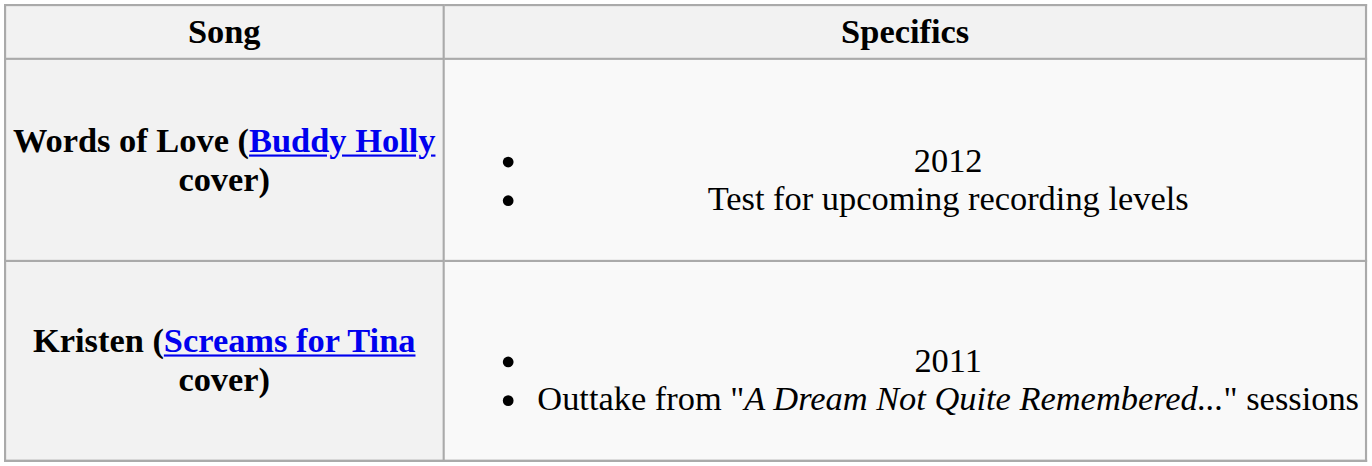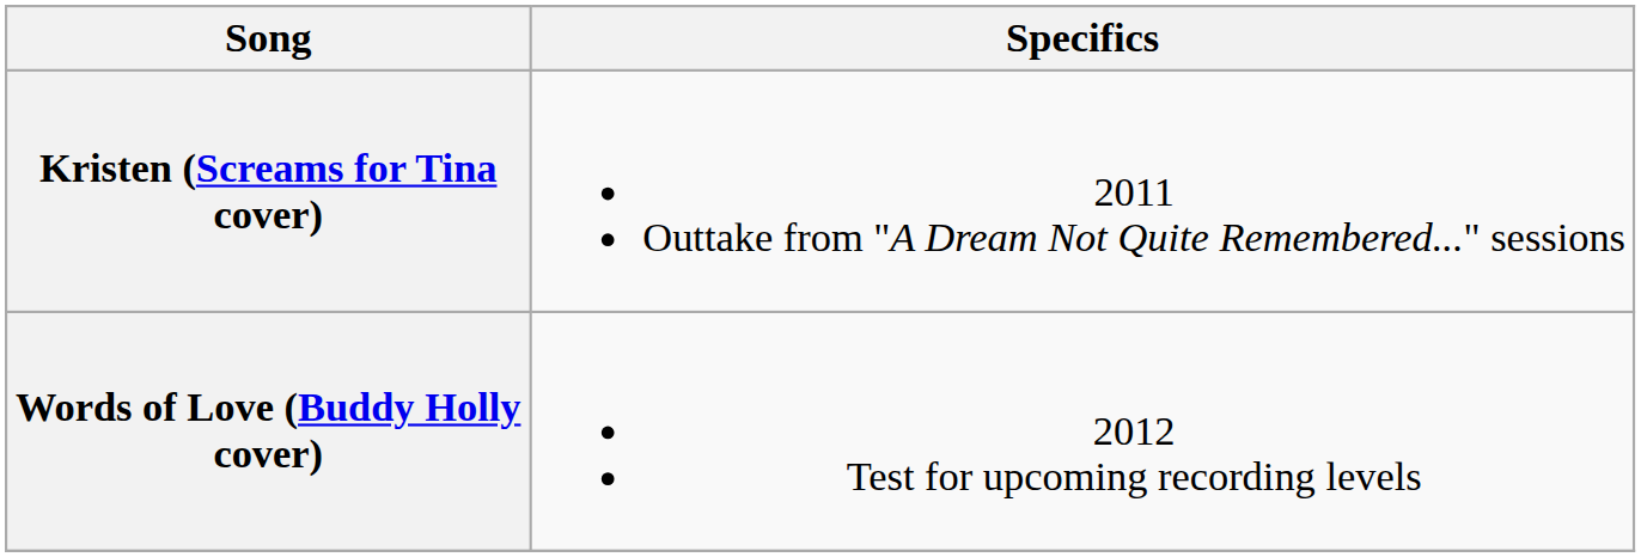rows swapped: Kristen (Screams for Tina cover) <-> Words of Love (Buddy Holly cover)
